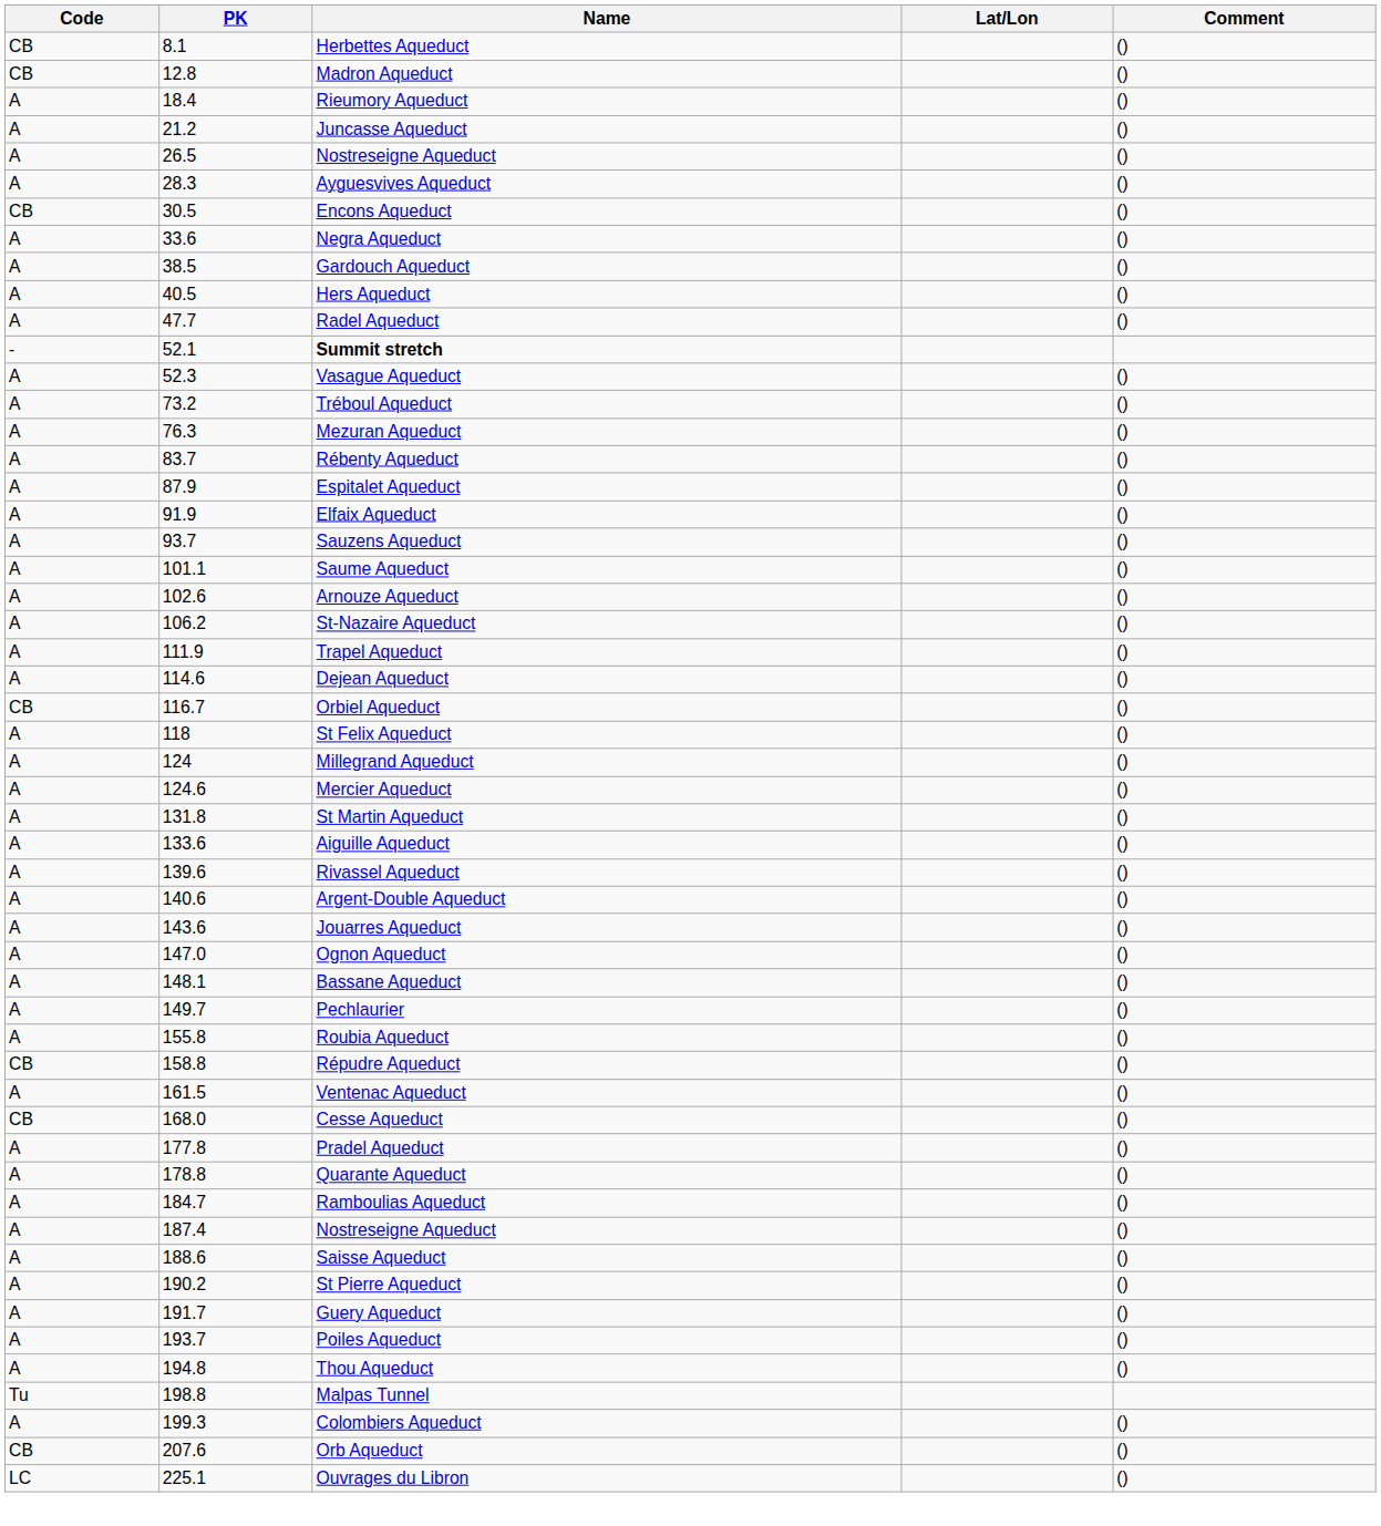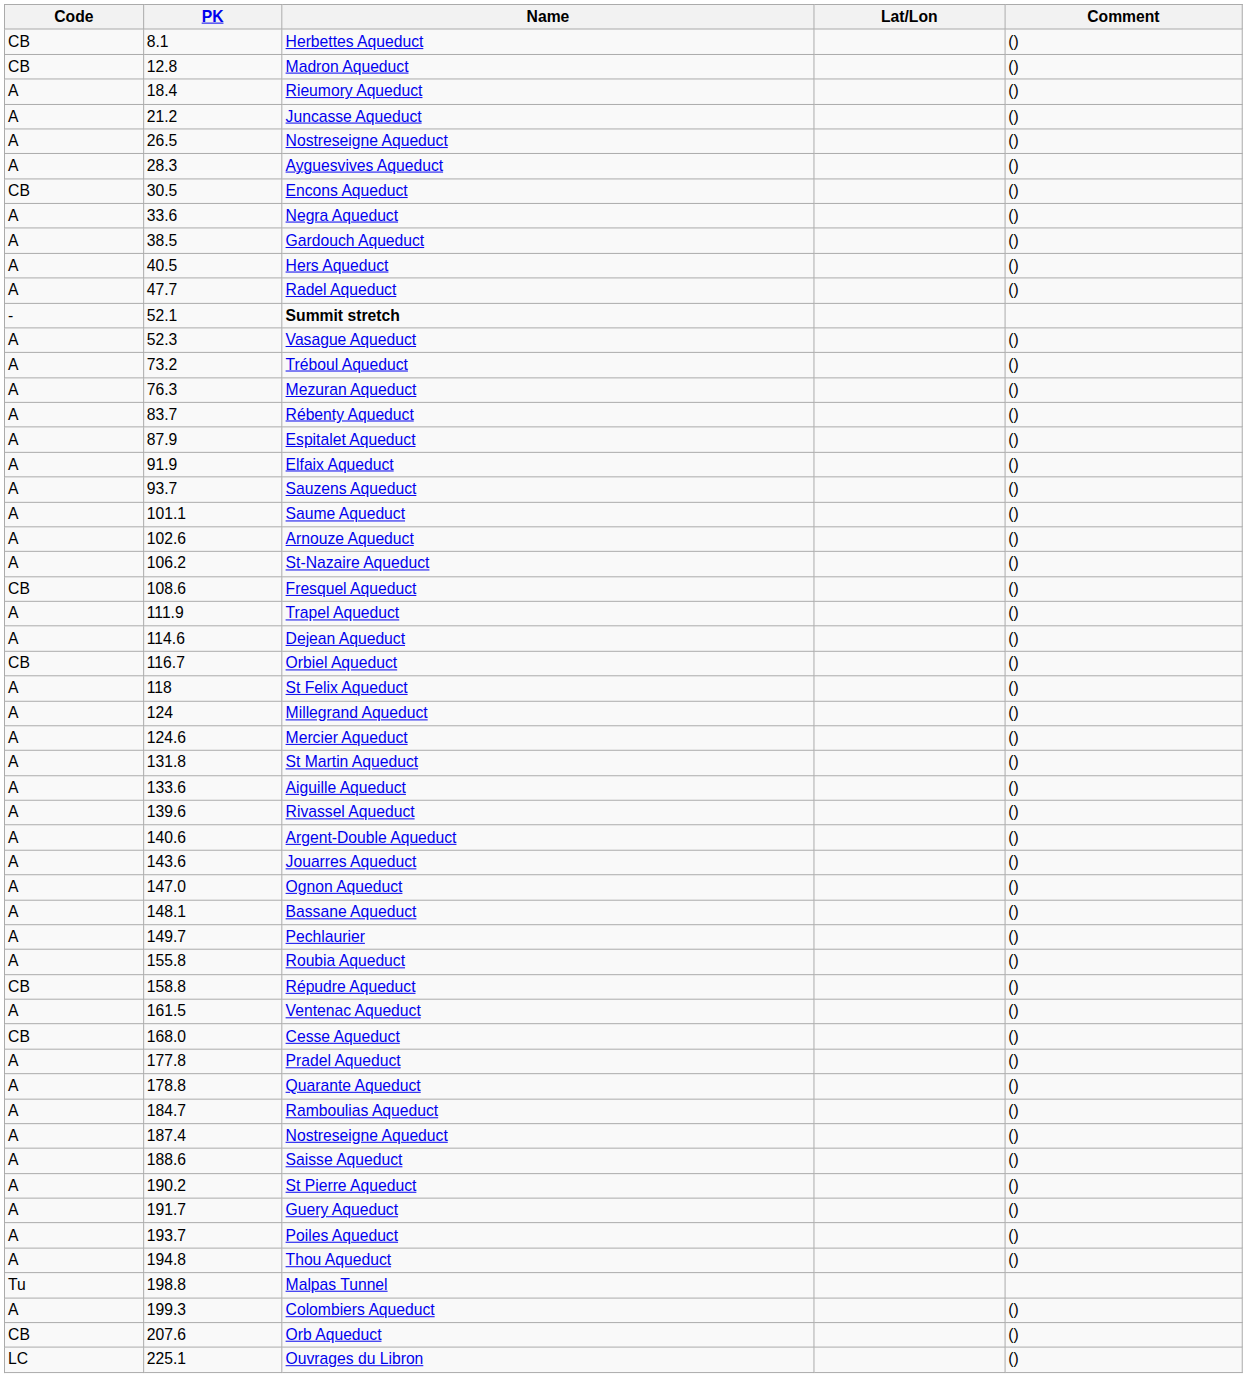+ row: CB | 108.6 | Fresquel Aqueduct | ()
